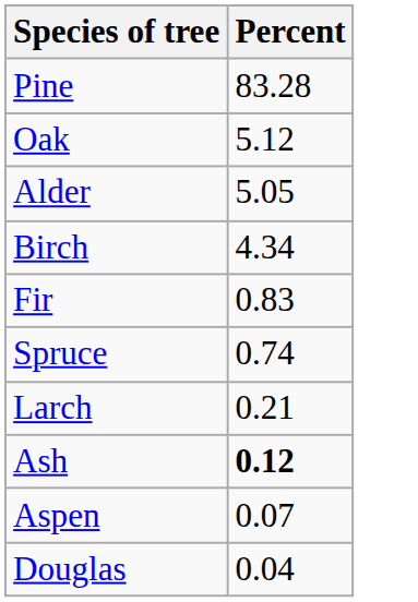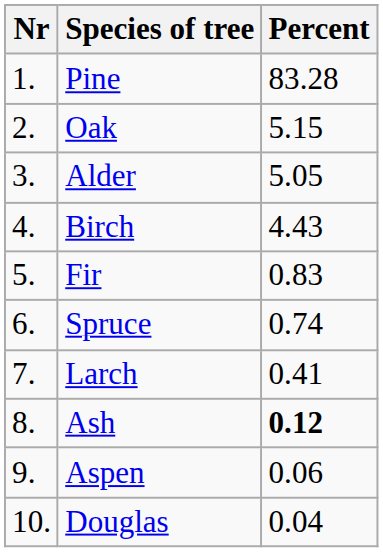+ column: Nr | 1. | 2. | 3. | 4. | 5. | 6. | 7. | 8. | 9. | 10.
Oak | Percent: 5.12 -> 5.15
Birch | Percent: 4.34 -> 4.43
Larch | Percent: 0.21 -> 0.41
Aspen | Percent: 0.07 -> 0.06
